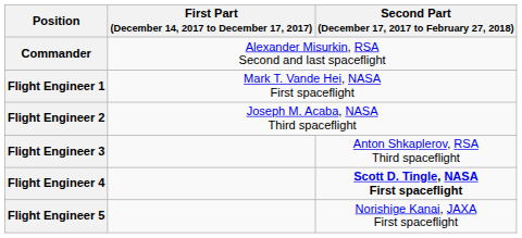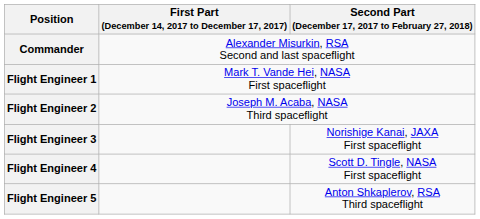Flight Engineer 3 | Second Part (December 17, 2017 to February 27, 2018): Anton Shkaplerov, RSA Third spaceflight -> Norishige Kanai, JAXA First spaceflight
Flight Engineer 4 | Second Part (December 17, 2017 to February 27, 2018): bold -> normal
Flight Engineer 5 | Second Part (December 17, 2017 to February 27, 2018): Norishige Kanai, JAXA First spaceflight -> Anton Shkaplerov, RSA Third spaceflight
